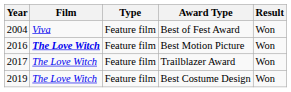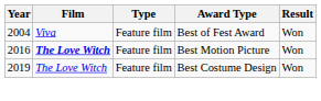- row: 2017 | The Love Witch | Feature film | Trailblazer Award | Won
